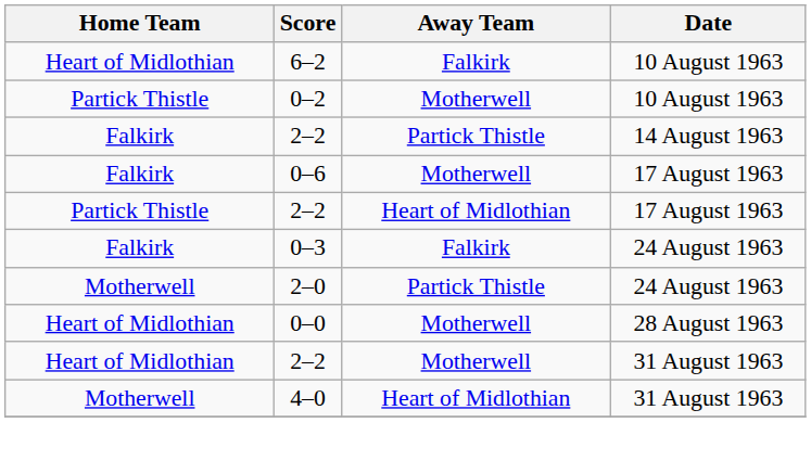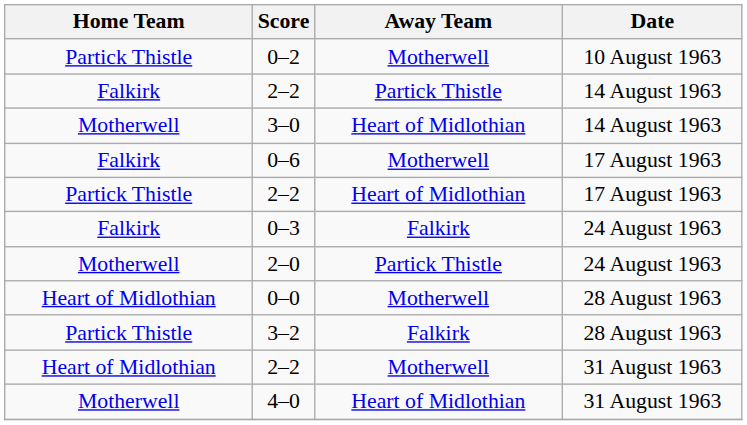- row: Heart of Midlothian | 6–2 | Falkirk | 10 August 1963
+ row: Motherwell | 3–0 | Heart of Midlothian | 14 August 1963
+ row: Partick Thistle | 3–2 | Falkirk | 28 August 1963
